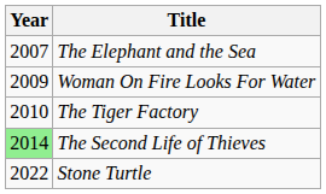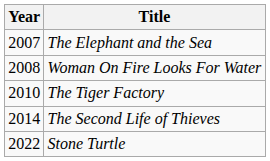Woman On Fire Looks For Water | Year: 2009 -> 2008
The Second Life of Thieves | Year: lightgreen background -> no background
